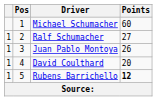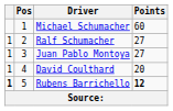Juan Pablo Montoya | Points: 26 -> 27
Rubens Barrichello | column 1: normal -> bold
